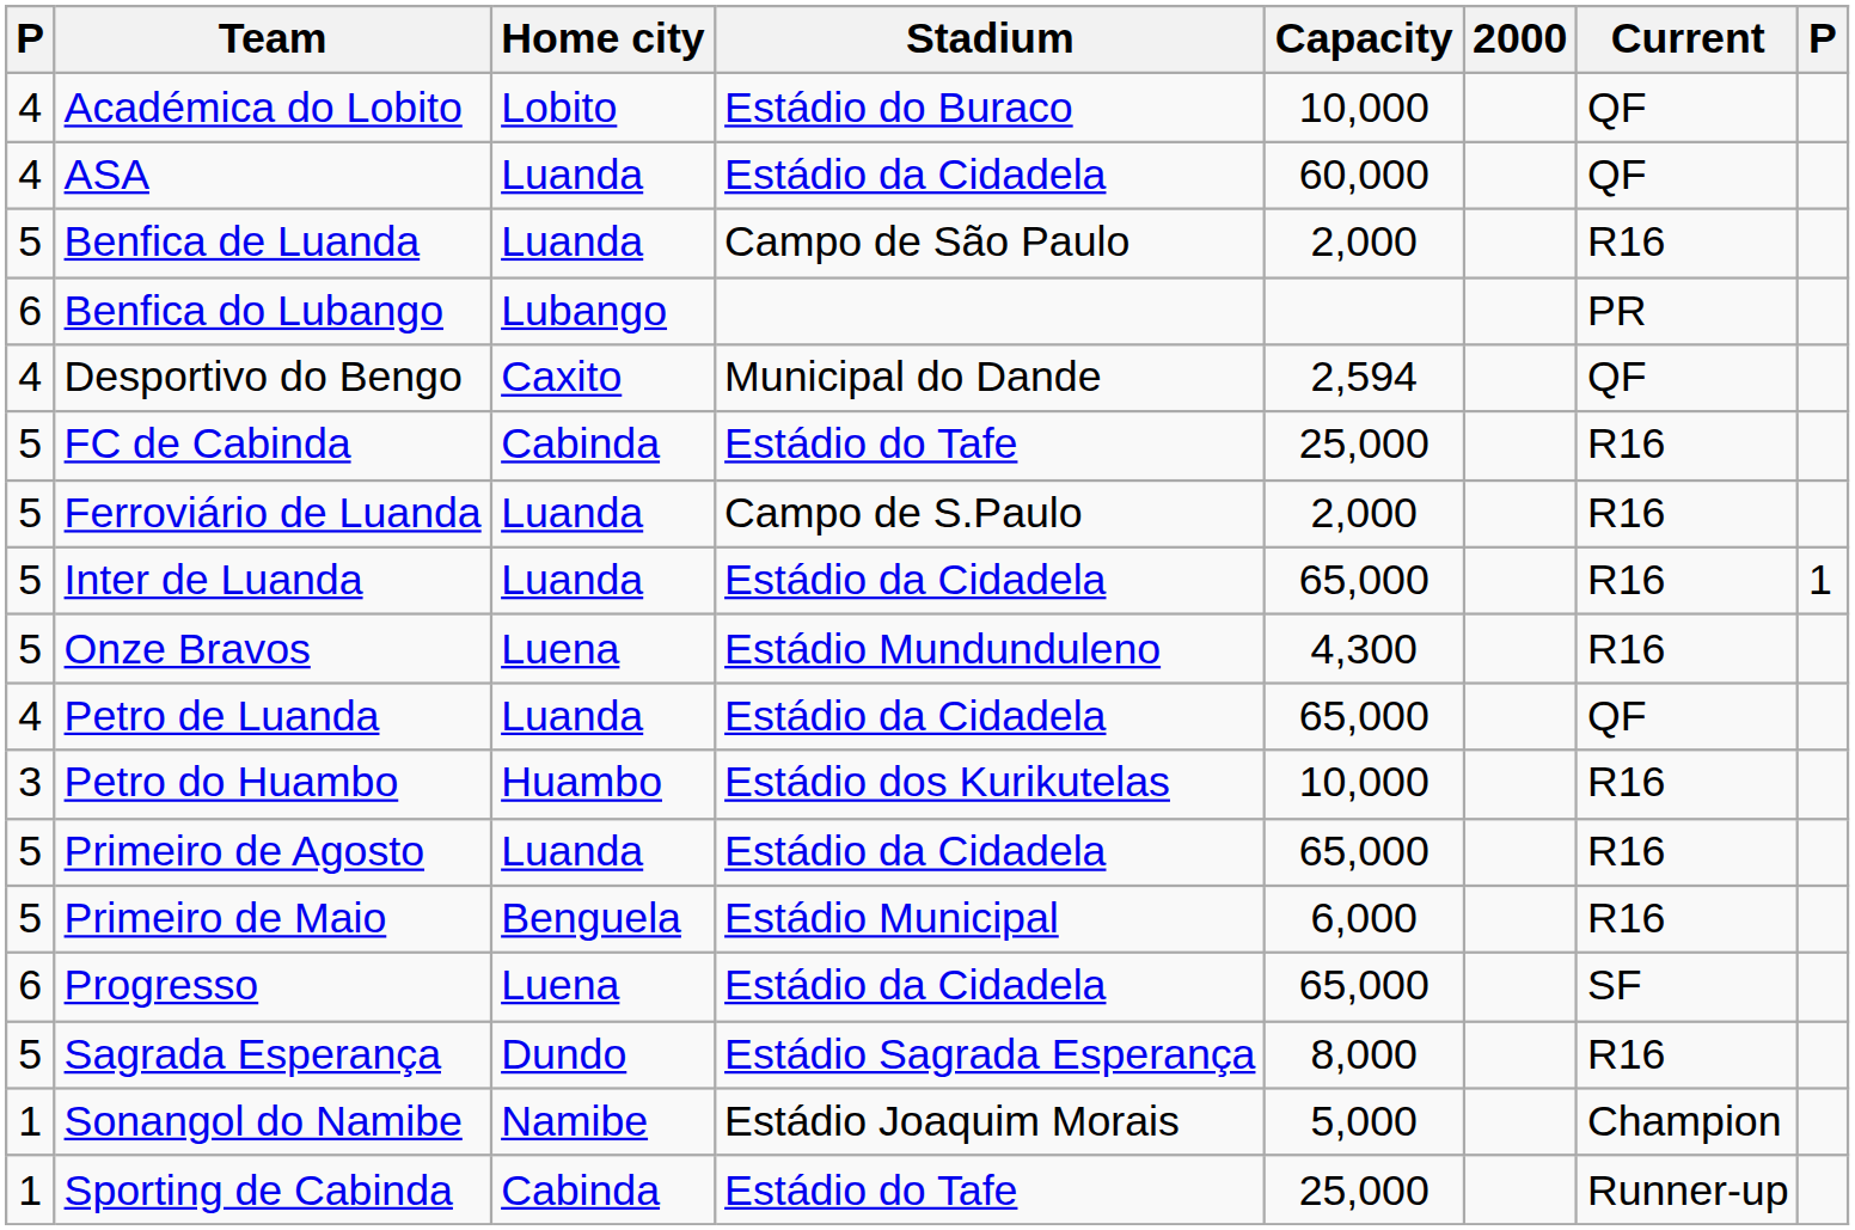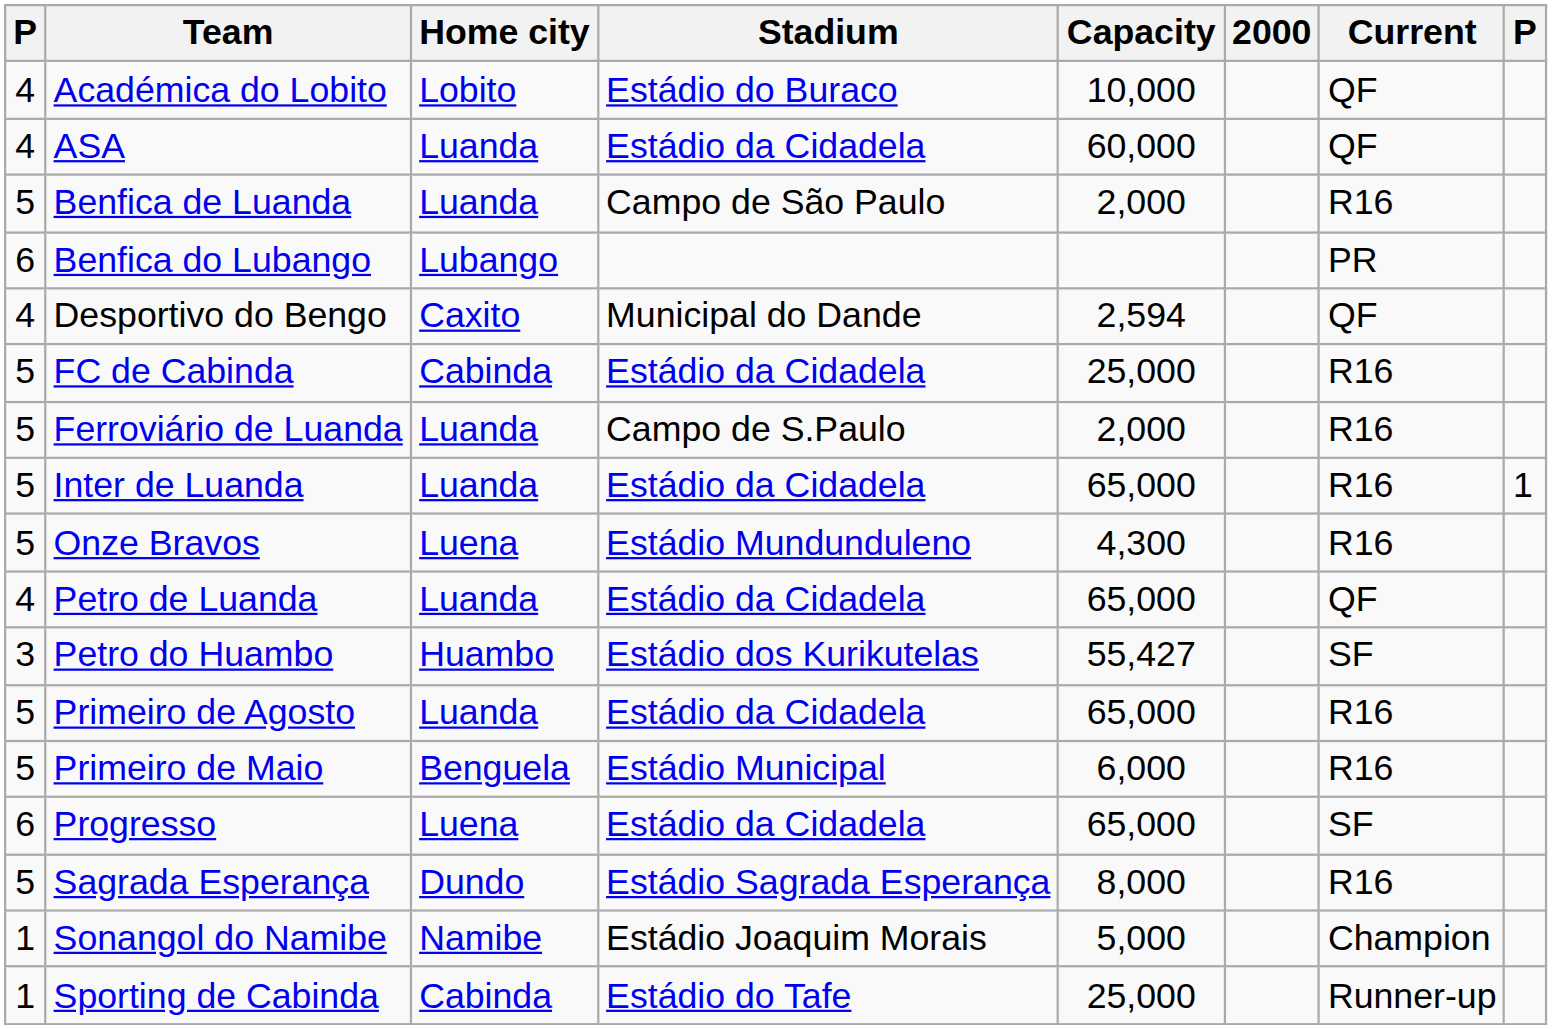FC de Cabinda | Stadium: Estádio do Tafe -> Estádio da Cidadela
Petro do Huambo | Capacity: 10,000 -> 55,427
Petro do Huambo | Current: R16 -> SF
